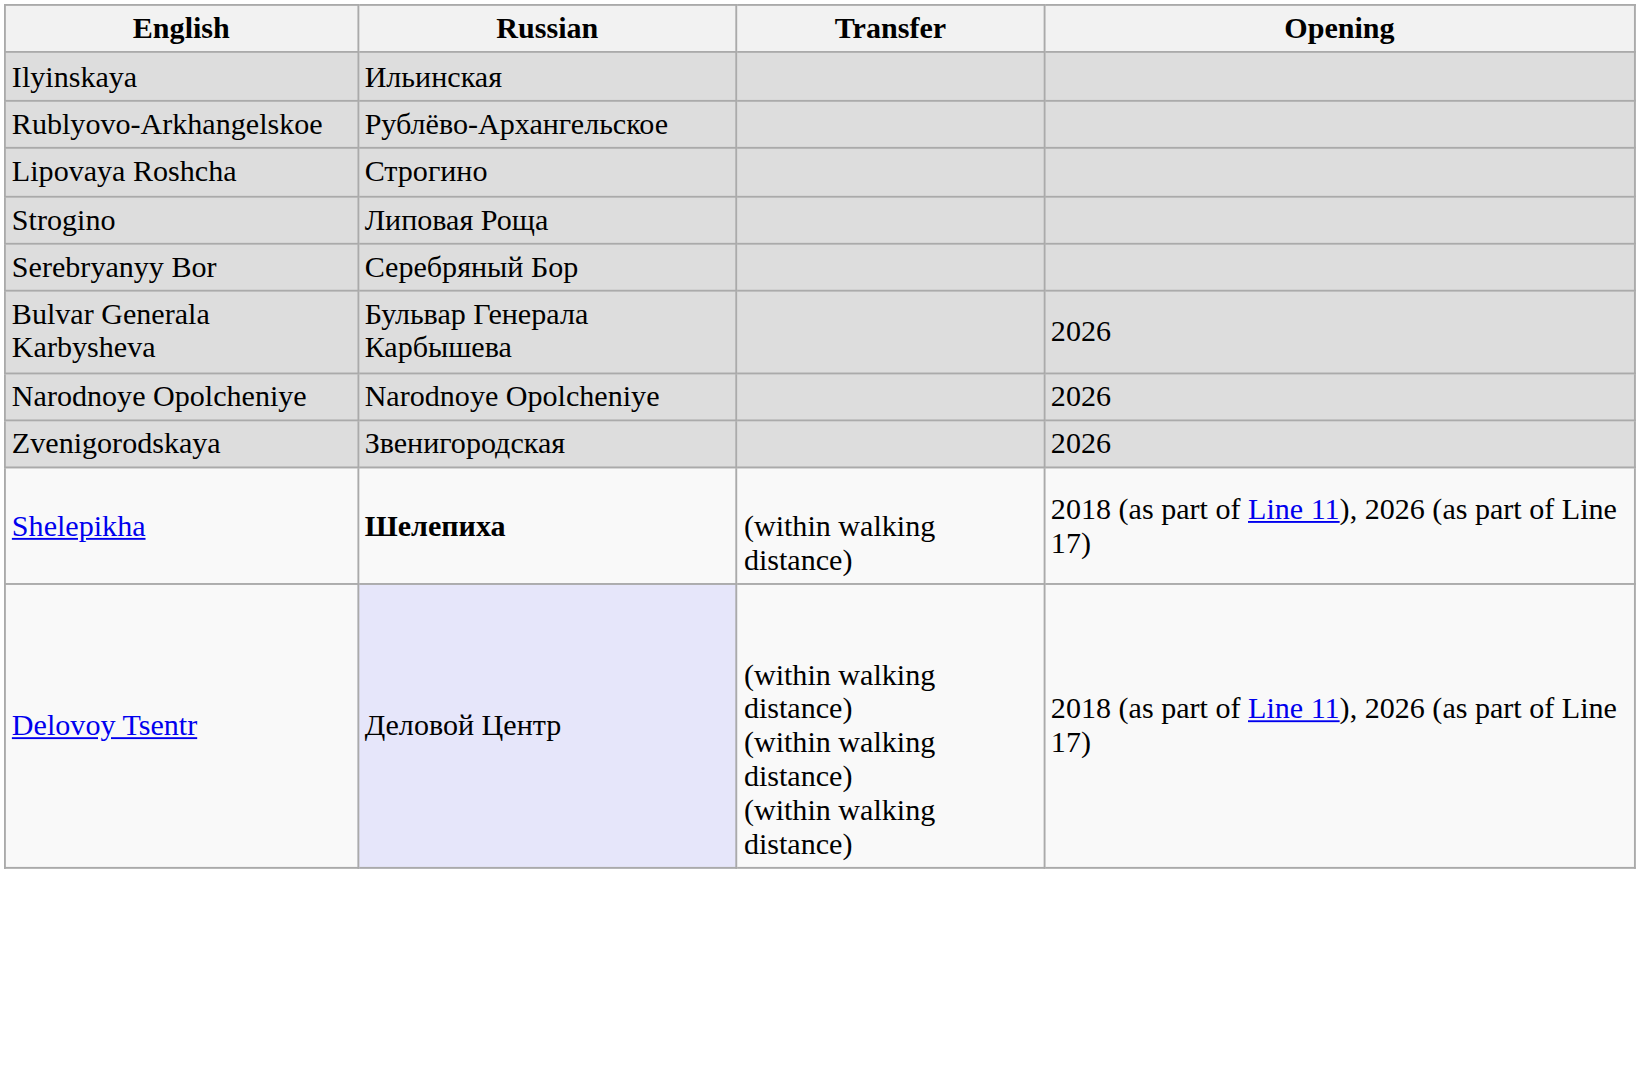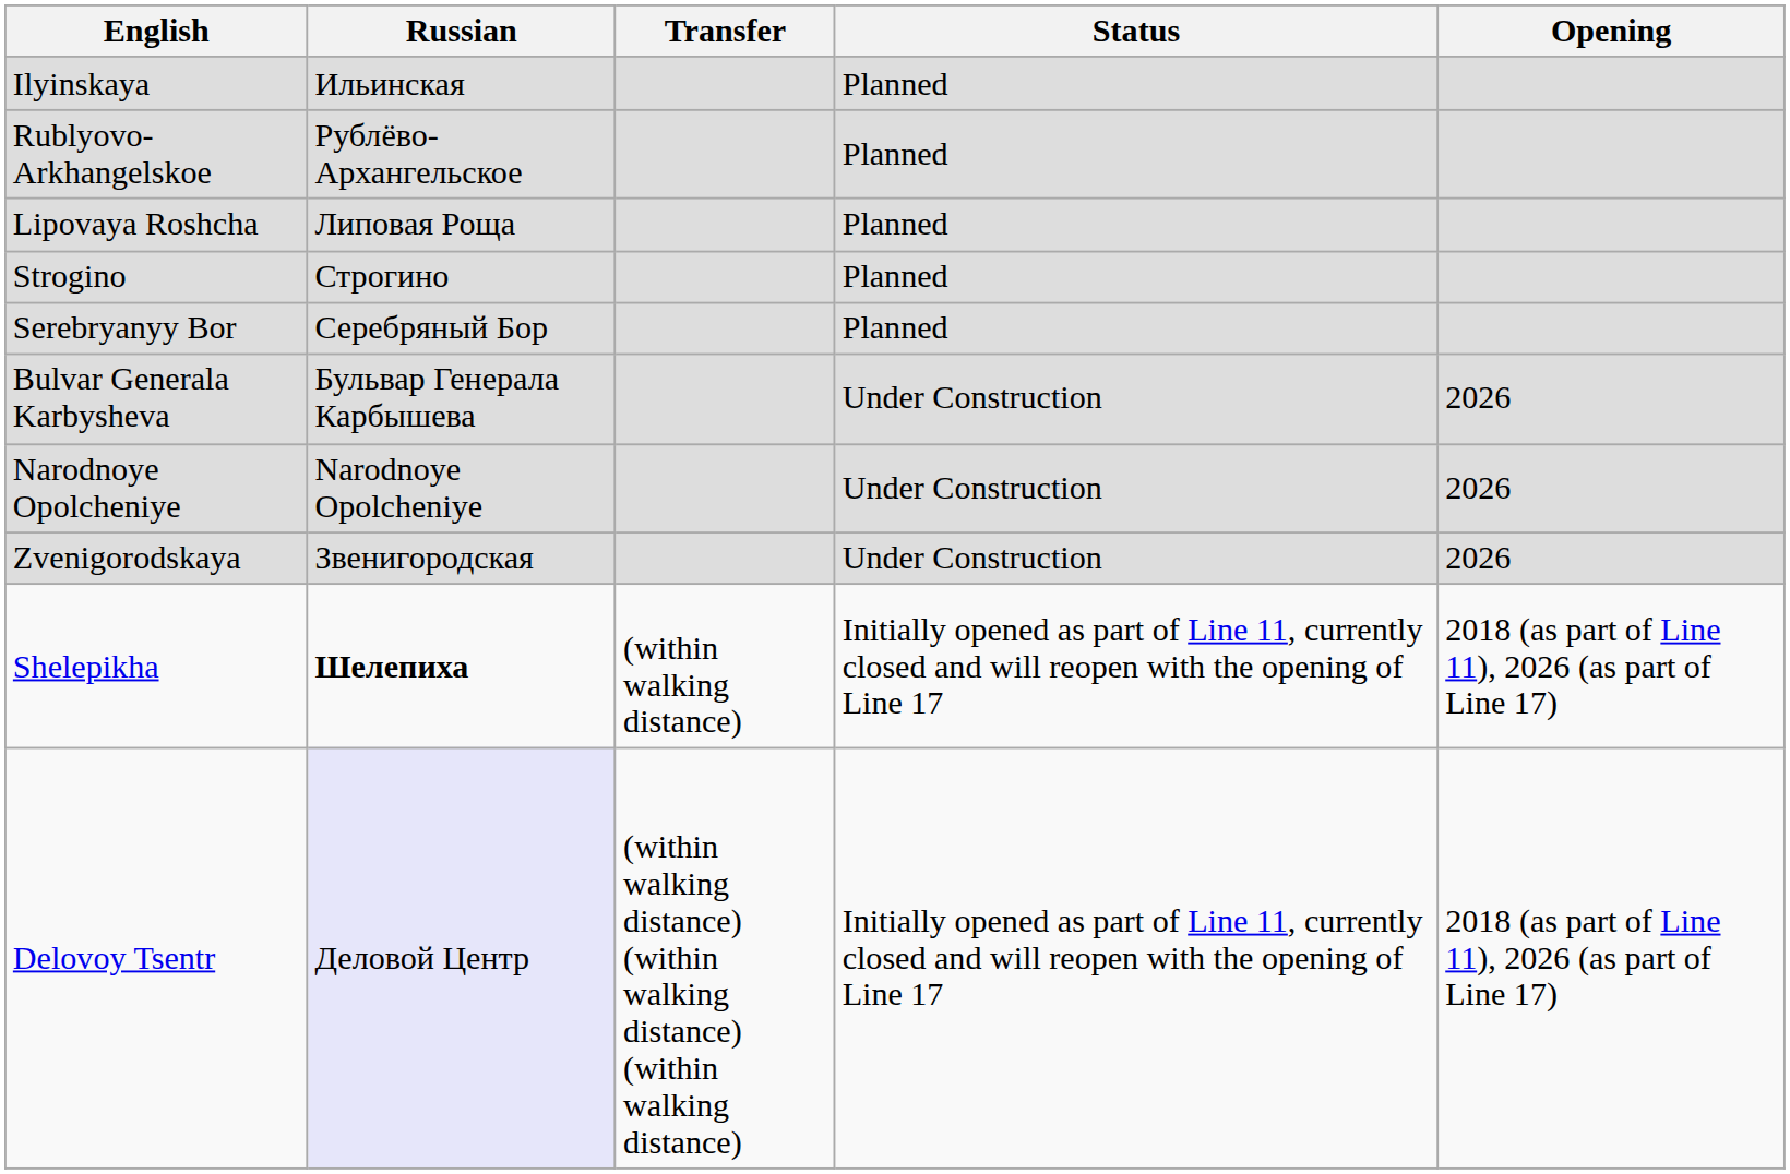+ column: Status | Planned | Planned | Planned | Planned | Planned | Under Construction | Under Construction | Under Construction | Initially opened as part of Line 11, currently closed and will reopen with the opening of Line 17 | Initially opened as part of Line 11, currently closed and will reopen with the opening of Line 17
Lipovaya Roshcha | Russian: Строгино -> Липовая Роща
Strogino | Russian: Липовая Роща -> Строгино
